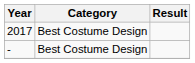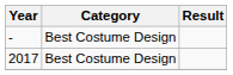rows swapped: - <-> 2017
